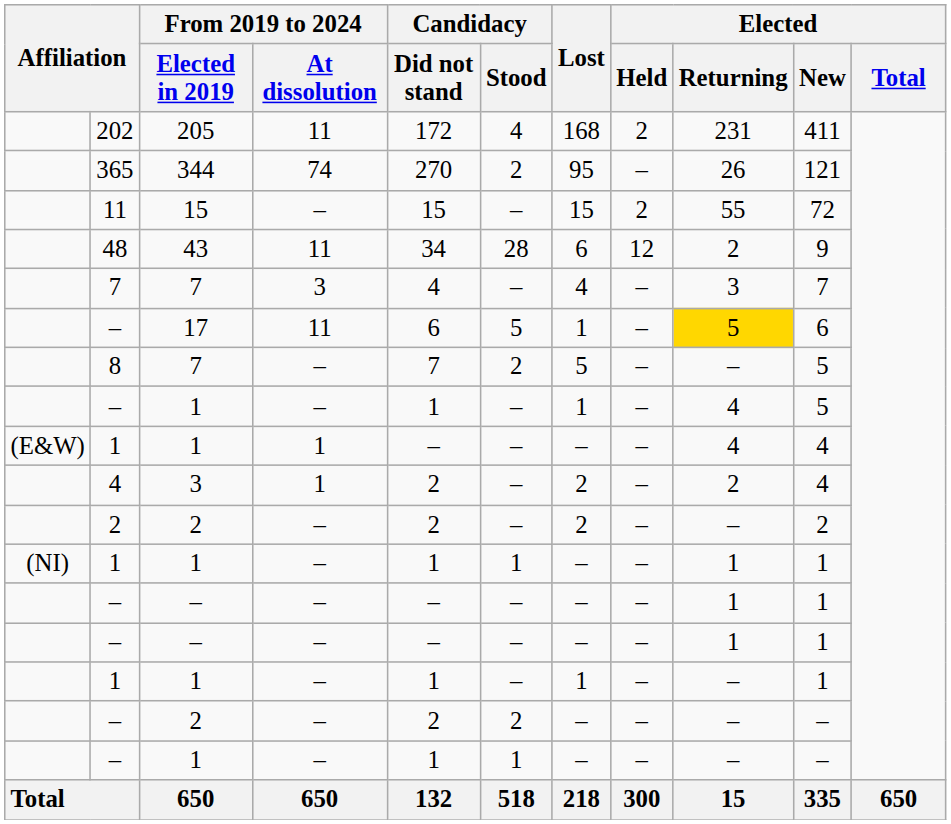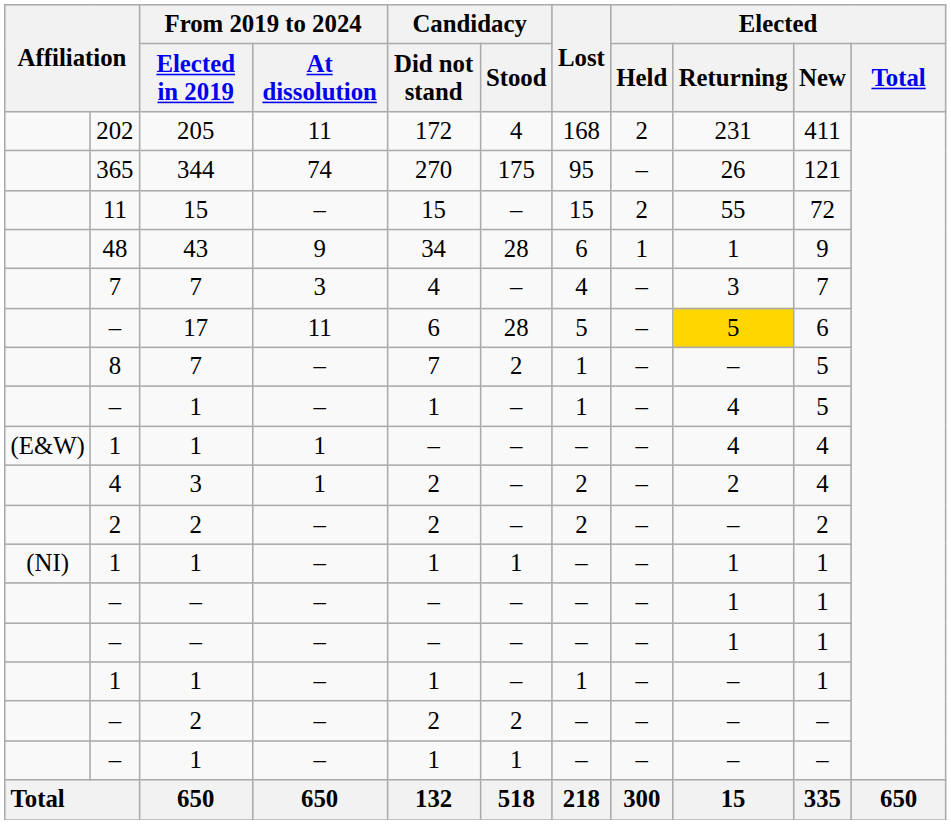365 | Candidacy / Stood: 2 -> 175
48 | From 2019 to 2024 / At dissolution: 11 -> 9
48 | Elected / Held: 12 -> 1
48 | Elected / Returning: 2 -> 1
– / 17 | Candidacy / Stood: 5 -> 28
– / 17 | Lost: 1 -> 5
8 | Lost: 5 -> 1
